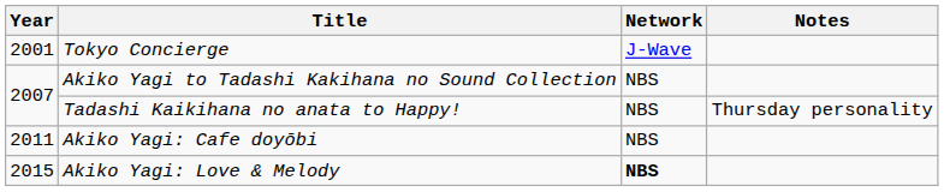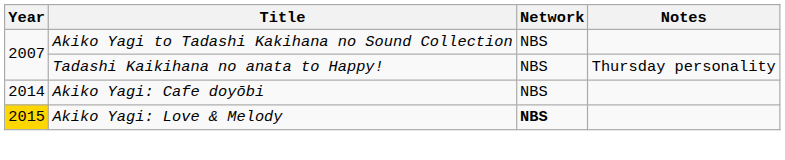- row: 2001 | Tokyo Concierge | J-Wave
Akiko Yagi: Cafe doyōbi | Year: 2011 -> 2014
Akiko Yagi: Love & Melody | Year: no background -> gold background
